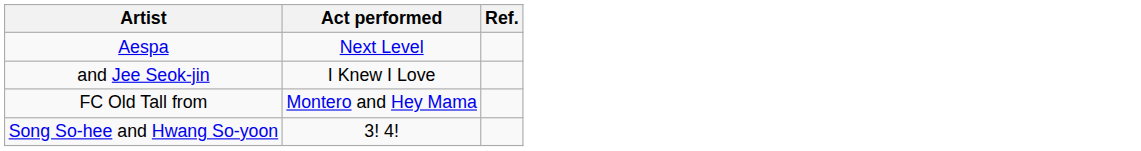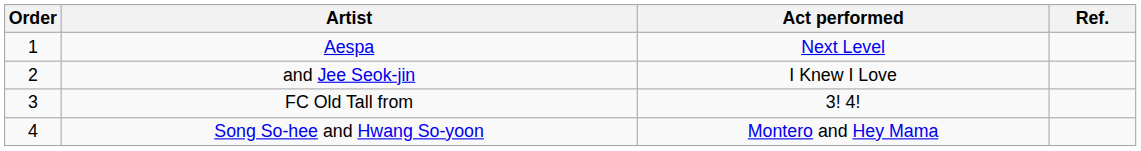+ column: Order | 1 | 2 | 3 | 4
FC Old Tall from | Act performed: Montero and Hey Mama -> 3! 4!
Song So-hee and Hwang So-yoon | Act performed: 3! 4! -> Montero and Hey Mama
